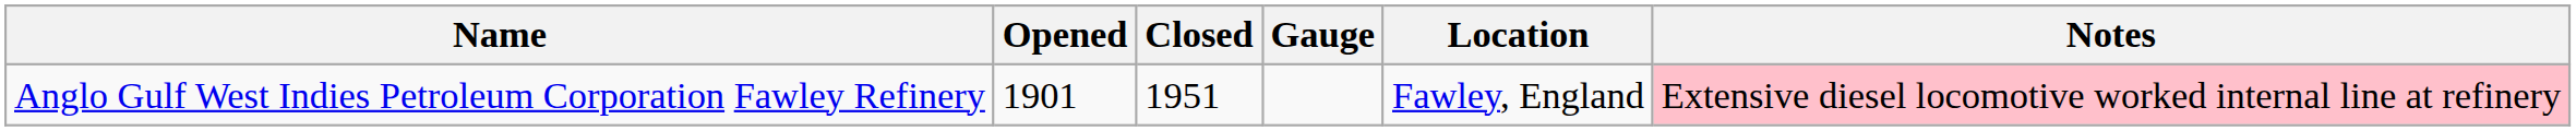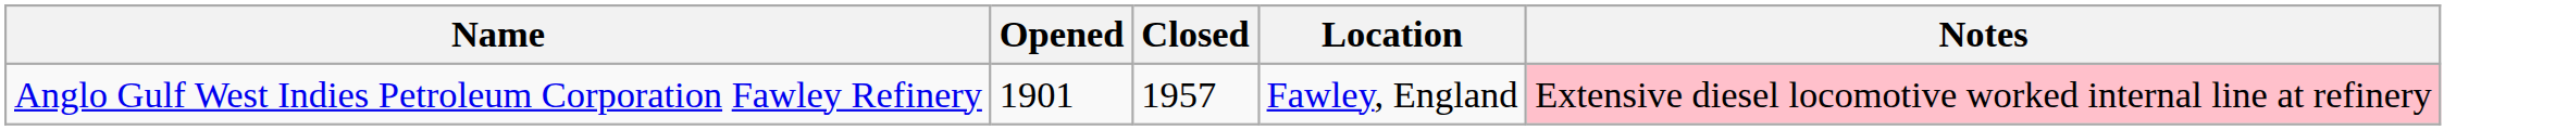- column: Gauge
Anglo Gulf West Indies Petroleum Corporation Fawley Refinery | Closed: 1951 -> 1957
